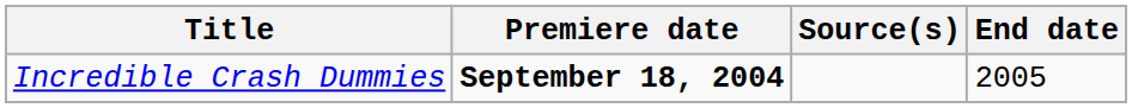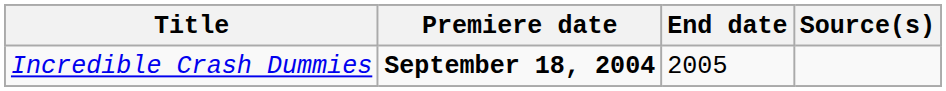columns swapped: End date <-> Source(s)
